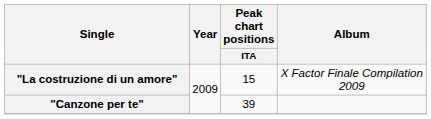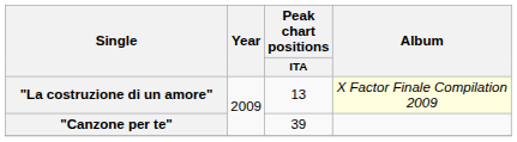"La costruzione di un amore" | Peak chart positions / ITA: 15 -> 13
"La costruzione di un amore" | Album: no background -> lightyellow background
